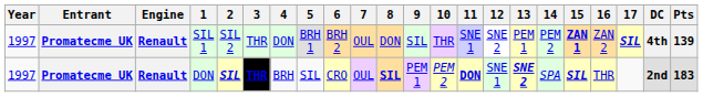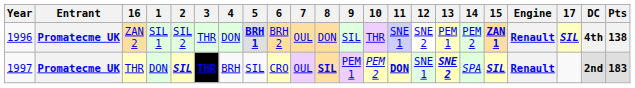columns swapped: Engine <-> 16
SIL 1 | Year: 1997 -> 1996
SIL 1 | 5: normal -> bold
SIL 1 | Pts: 139 -> 138
